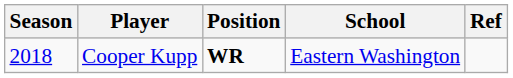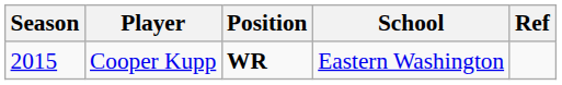Cooper Kupp | Season: 2018 -> 2015
